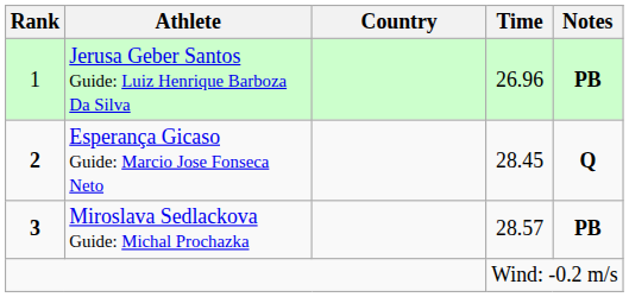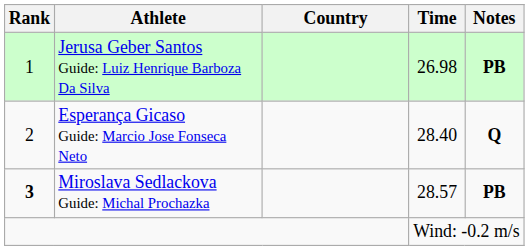Jerusa Geber Santos Guide: Luiz Henrique Barboza Da Silva | Time: 26.96 -> 26.98
Esperança Gicaso Guide: Marcio Jose Fonseca Neto | Rank: bold -> normal
Esperança Gicaso Guide: Marcio Jose Fonseca Neto | Time: 28.45 -> 28.40
